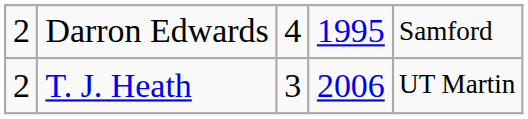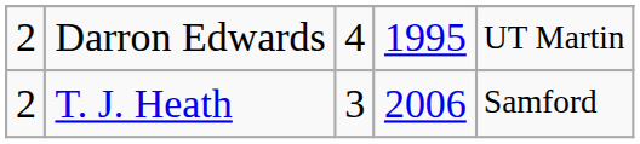Darron Edwards | column 5: Samford -> UT Martin
T. J. Heath | column 5: UT Martin -> Samford
